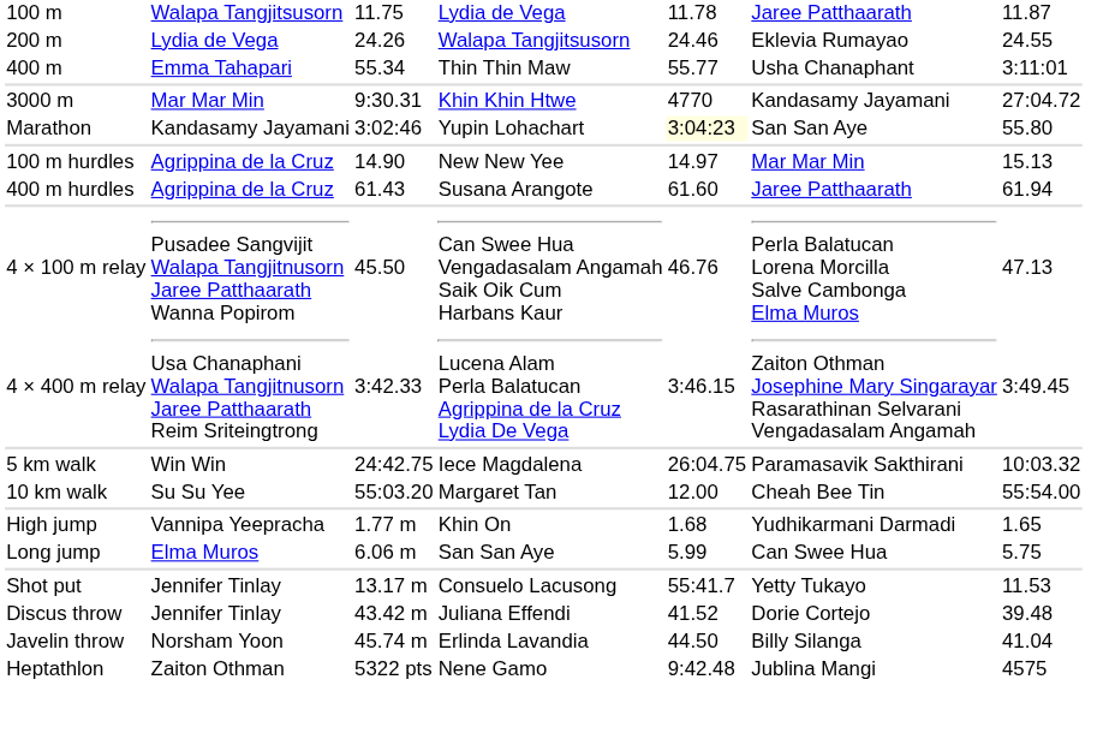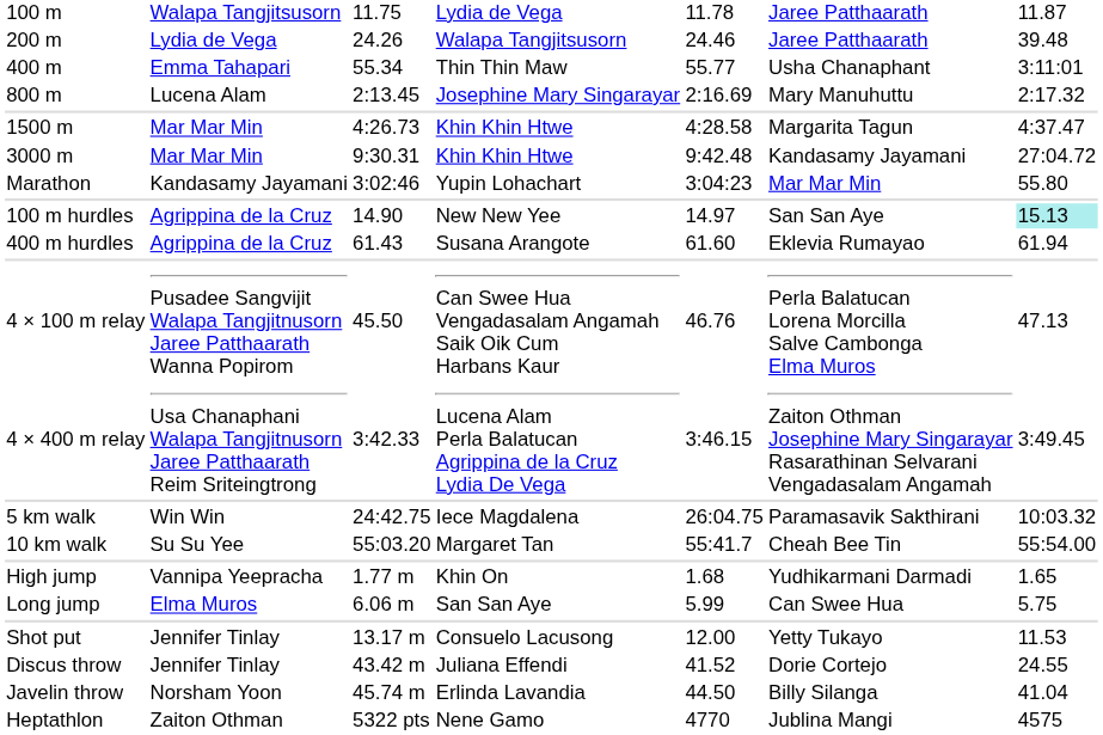200 m | column 6: Eklevia Rumayao -> Jaree Patthaarath
200 m | column 7: 24.55 -> 39.48
+ row: 800 m | Lucena Alam | 2:13.45 | Josephine Mary Singarayar | 2:16.69 | Mary Manuhuttu | 2:17.32
+ row: 1500 m | Mar Mar Min | 4:26.73 | Khin Khin Htwe | 4:28.58 | Margarita Tagun | 4:37.47
3000 m | column 5: 4770 -> 9:42.48
Marathon | column 5: lightyellow background -> no background
Marathon | column 6: San San Aye -> Mar Mar Min
100 m hurdles | column 6: Mar Mar Min -> San San Aye
100 m hurdles | column 7: no background -> paleturquoise background
400 m hurdles | column 6: Jaree Patthaarath -> Eklevia Rumayao
10 km walk | column 5: 12.00 -> 55:41.7
Shot put | column 5: 55:41.7 -> 12.00
Discus throw | column 7: 39.48 -> 24.55
Heptathlon | column 5: 9:42.48 -> 4770
